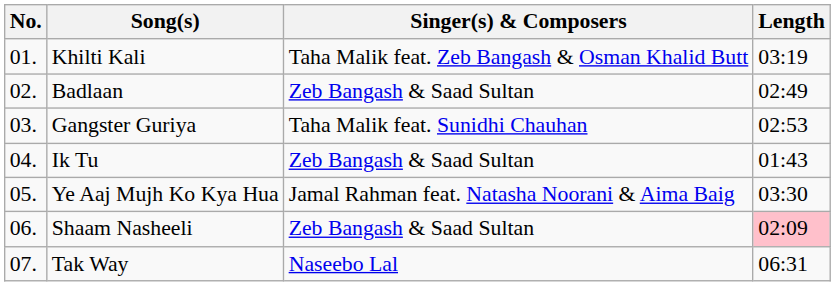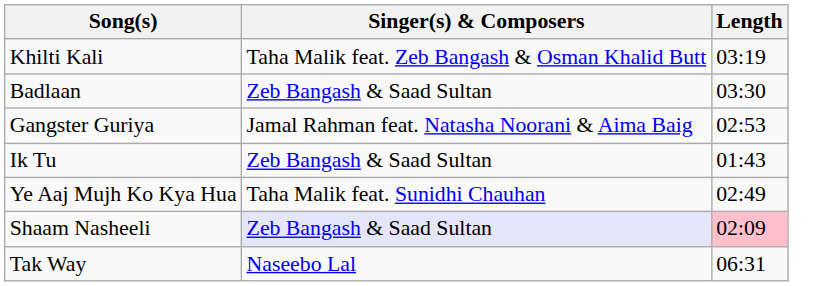- column: No. | 01. | 02. | 03. | 04. | 05. | 06. | 07.
Badlaan | Length: 02:49 -> 03:30
Gangster Guriya | Singer(s) & Composers: Taha Malik feat. Sunidhi Chauhan -> Jamal Rahman feat. Natasha Noorani & Aima Baig
Ye Aaj Mujh Ko Kya Hua | Singer(s) & Composers: Jamal Rahman feat. Natasha Noorani & Aima Baig -> Taha Malik feat. Sunidhi Chauhan
Ye Aaj Mujh Ko Kya Hua | Length: 03:30 -> 02:49
Shaam Nasheeli | Singer(s) & Composers: no background -> lavender background
